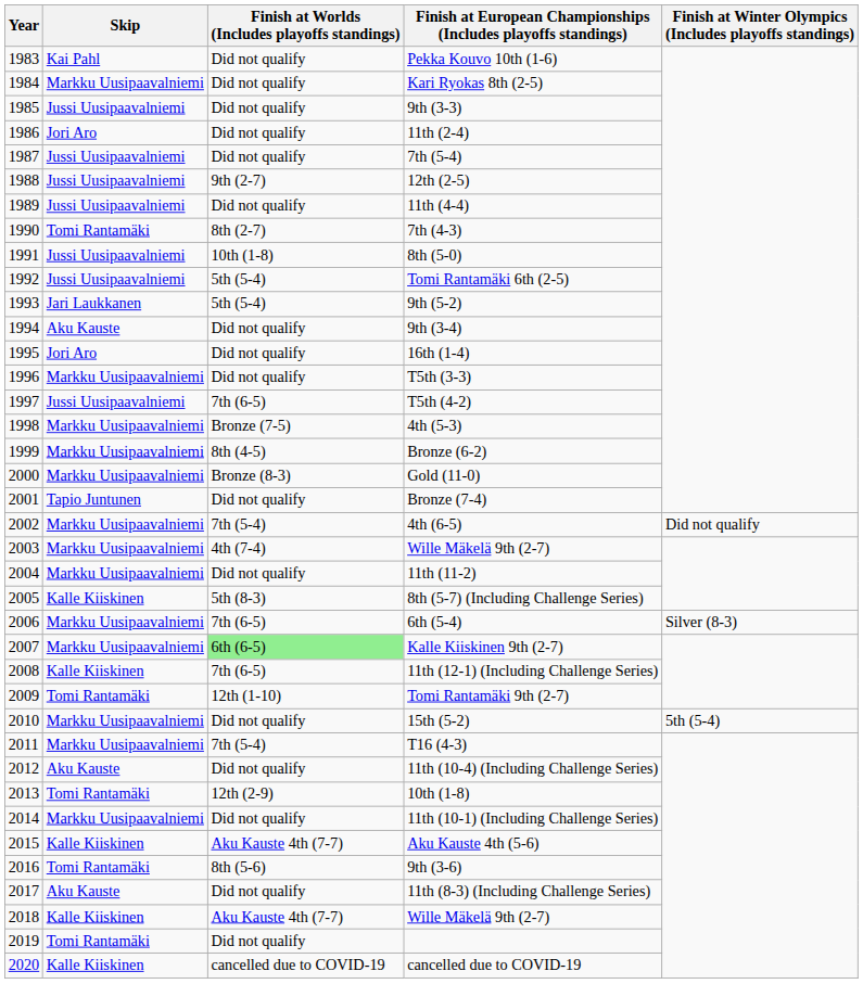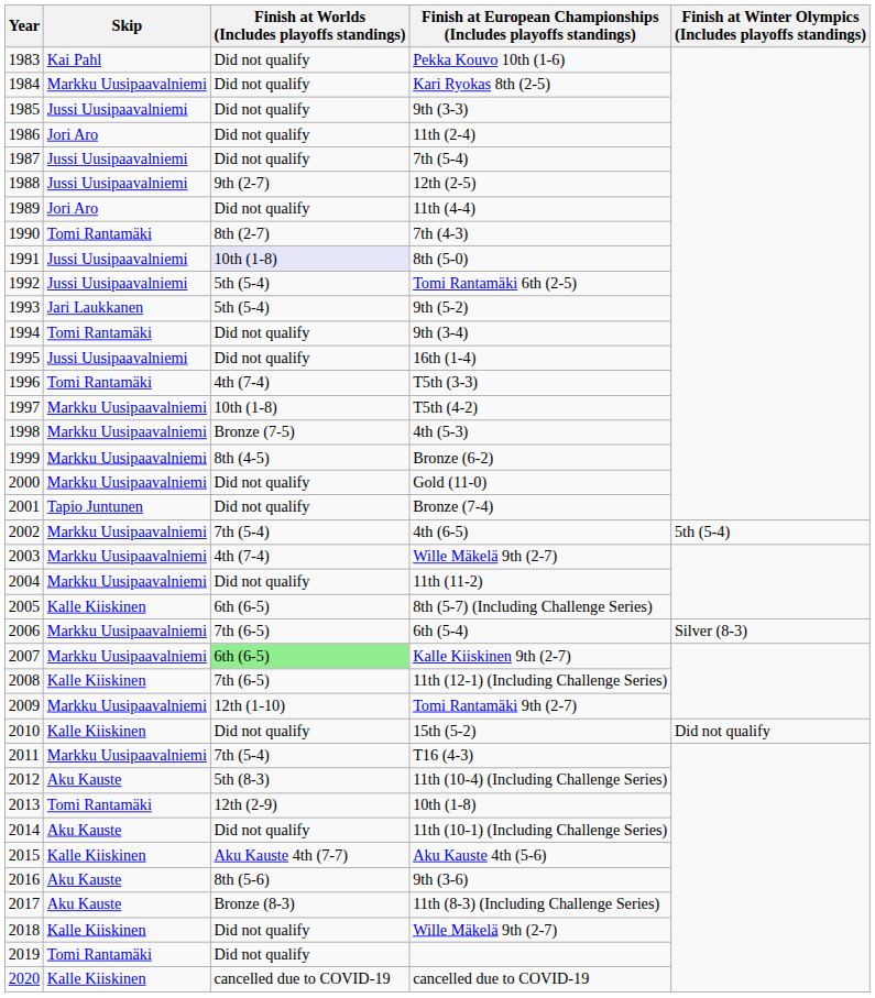11th (4-4) | Skip: Jussi Uusipaavalniemi -> Jori Aro
8th (5-0) | Finish at Worlds (Includes playoffs standings): no background -> lavender background
9th (3-4) | Skip: Aku Kauste -> Tomi Rantamäki
16th (1-4) | Skip: Jori Aro -> Jussi Uusipaavalniemi
T5th (3-3) | Skip: Markku Uusipaavalniemi -> Tomi Rantamäki
T5th (3-3) | Finish at Worlds (Includes playoffs standings): Did not qualify -> 4th (7-4)
T5th (4-2) | Skip: Jussi Uusipaavalniemi -> Markku Uusipaavalniemi
T5th (4-2) | Finish at Worlds (Includes playoffs standings): 7th (6-5) -> 10th (1-8)
Gold (11-0) | Finish at Worlds (Includes playoffs standings): Bronze (8-3) -> Did not qualify
4th (6-5) | Finish at Winter Olympics (Includes playoffs standings): Did not qualify -> 5th (5-4)
8th (5-7) (Including Challenge Series) | Finish at Worlds (Includes playoffs standings): 5th (8-3) -> 6th (6-5)
Tomi Rantamäki 9th (2-7) | Skip: Tomi Rantamäki -> Markku Uusipaavalniemi
15th (5-2) | Skip: Markku Uusipaavalniemi -> Kalle Kiiskinen
15th (5-2) | Finish at Winter Olympics (Includes playoffs standings): 5th (5-4) -> Did not qualify
11th (10-4) (Including Challenge Series) | Finish at Worlds (Includes playoffs standings): Did not qualify -> 5th (8-3)
11th (10-1) (Including Challenge Series) | Skip: Markku Uusipaavalniemi -> Aku Kauste
9th (3-6) | Skip: Tomi Rantamäki -> Aku Kauste
11th (8-3) (Including Challenge Series) | Finish at Worlds (Includes playoffs standings): Did not qualify -> Bronze (8-3)
2018 / Wille Mäkelä 9th (2-7) | Finish at Worlds (Includes playoffs standings): Aku Kauste 4th (7-7) -> Did not qualify
